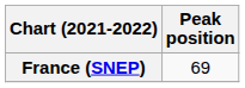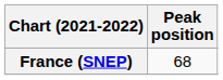France (SNEP) | Peak position: 69 -> 68
